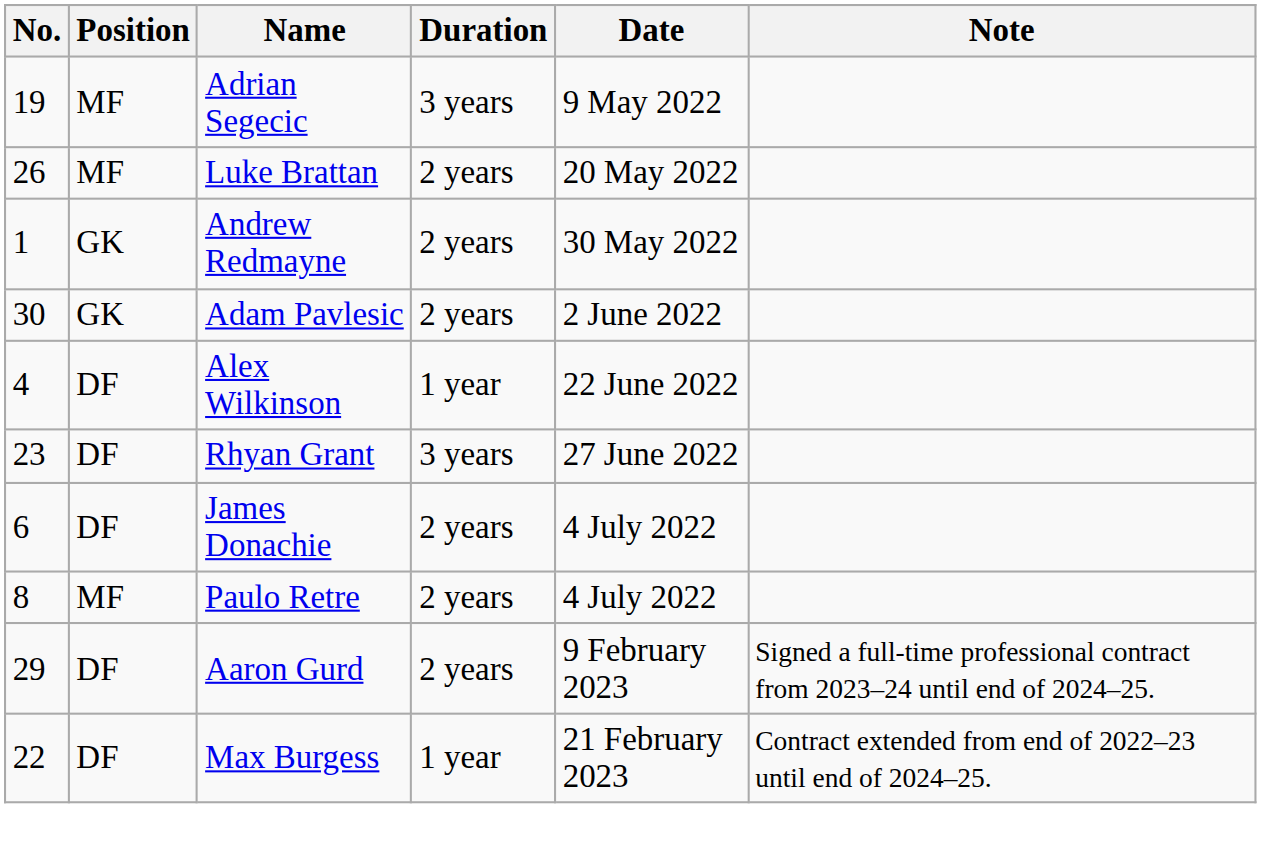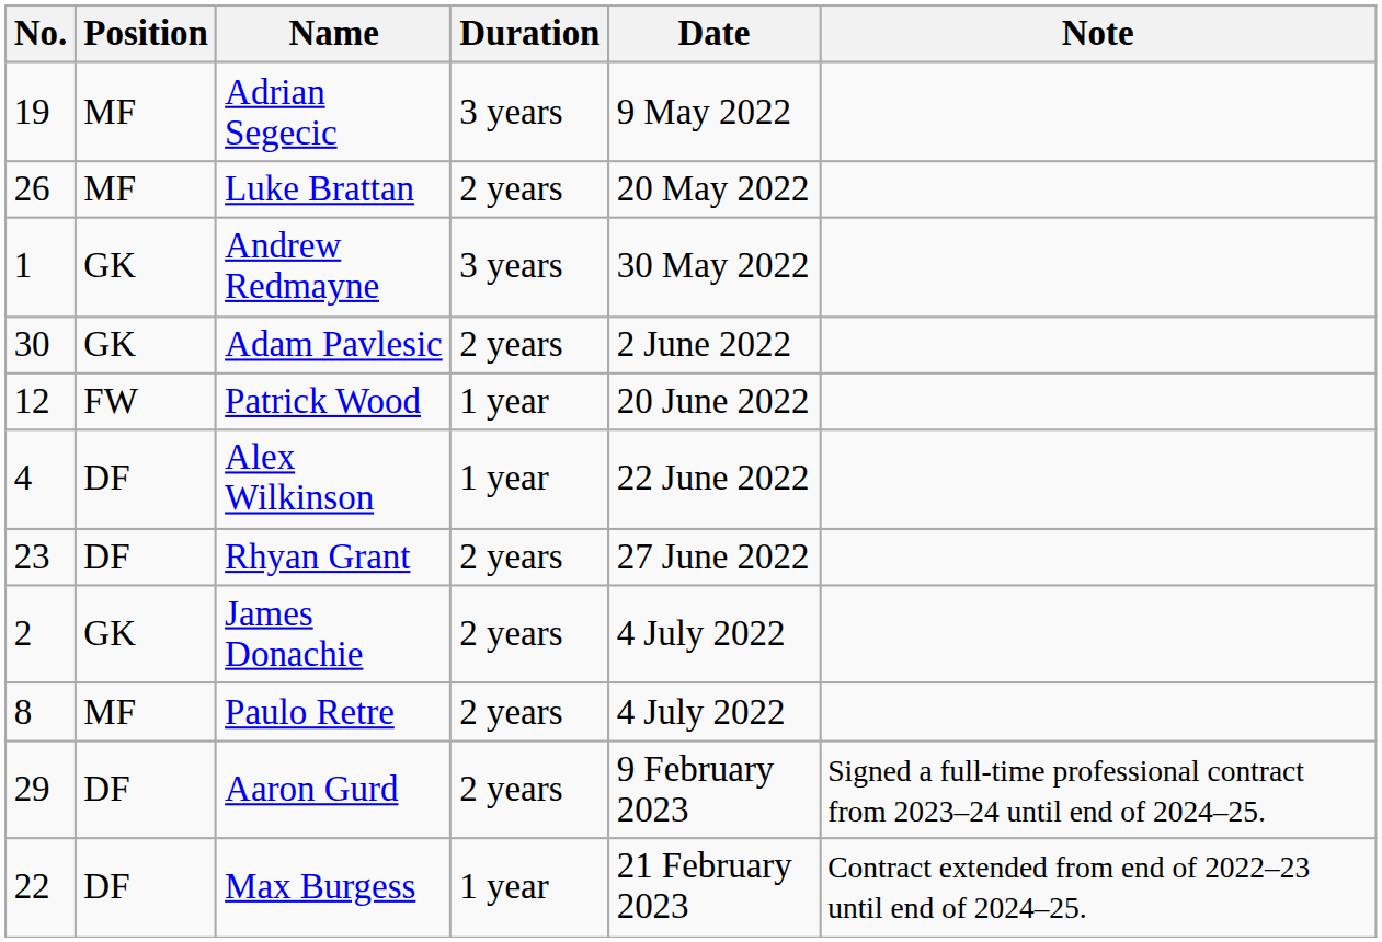Andrew Redmayne | Duration: 2 years -> 3 years
+ row: 12 | FW | Patrick Wood | 1 year | 20 June 2022
Rhyan Grant | Duration: 3 years -> 2 years
James Donachie | No.: 6 -> 2
James Donachie | Position: DF -> GK
